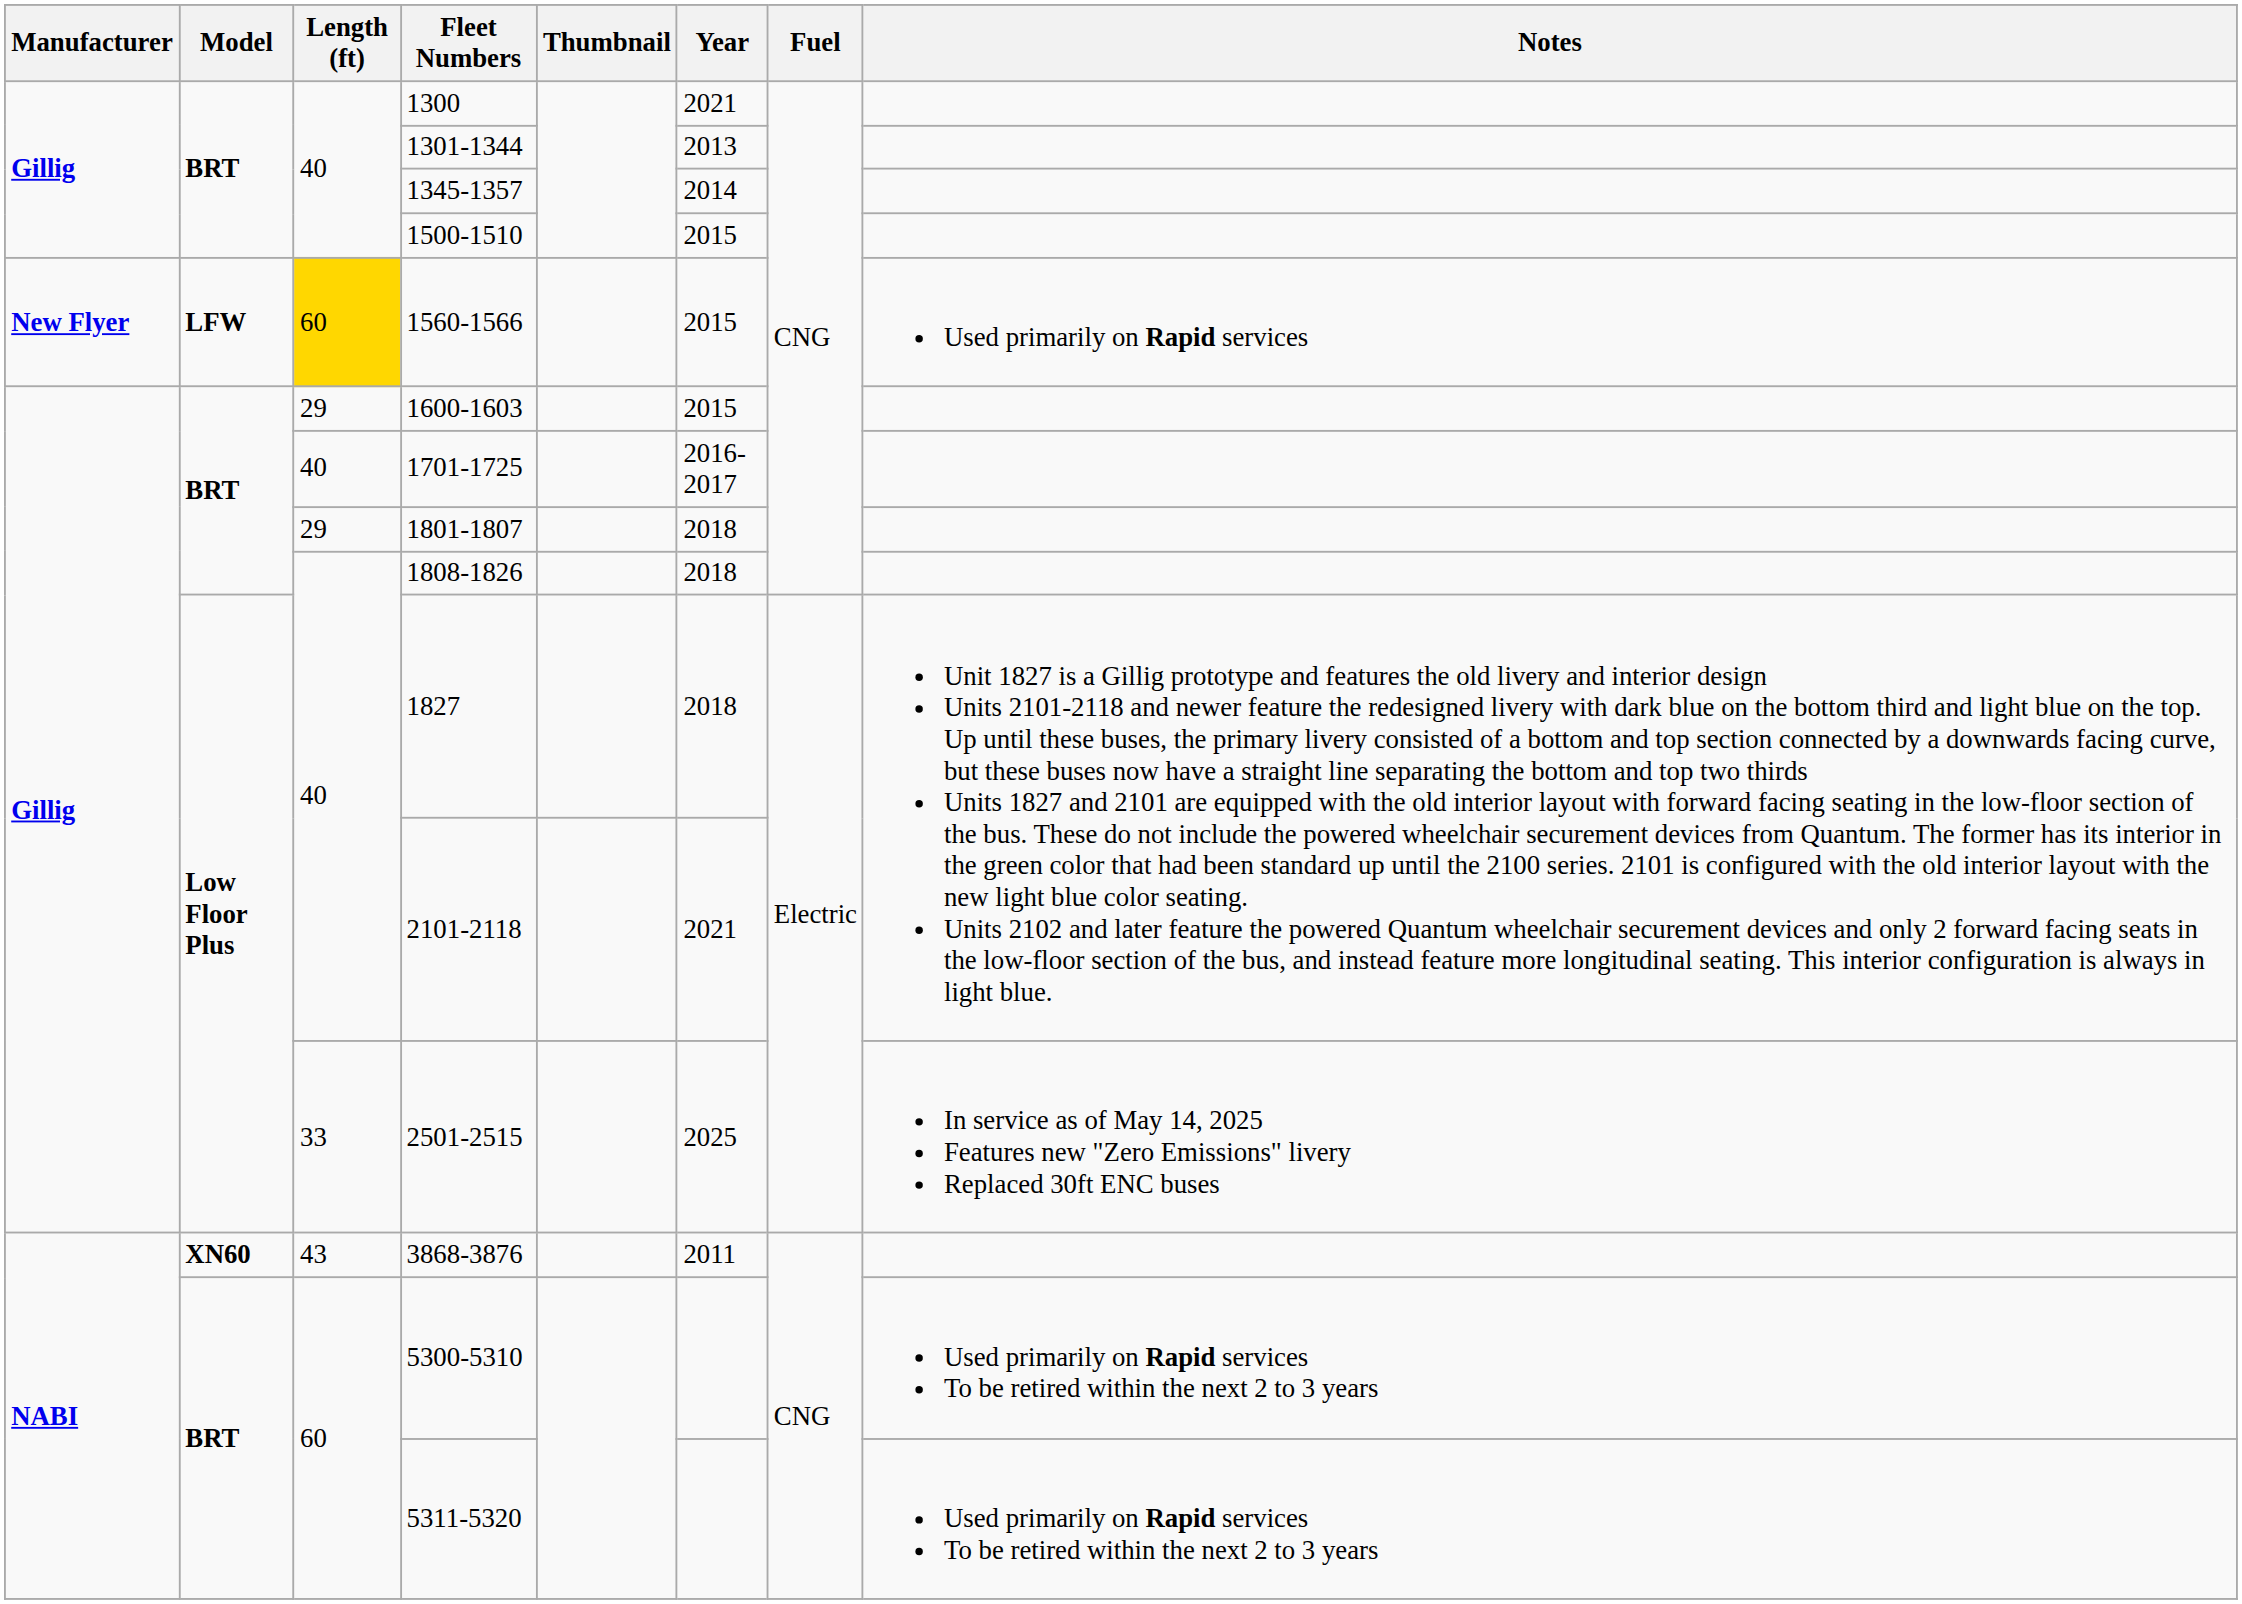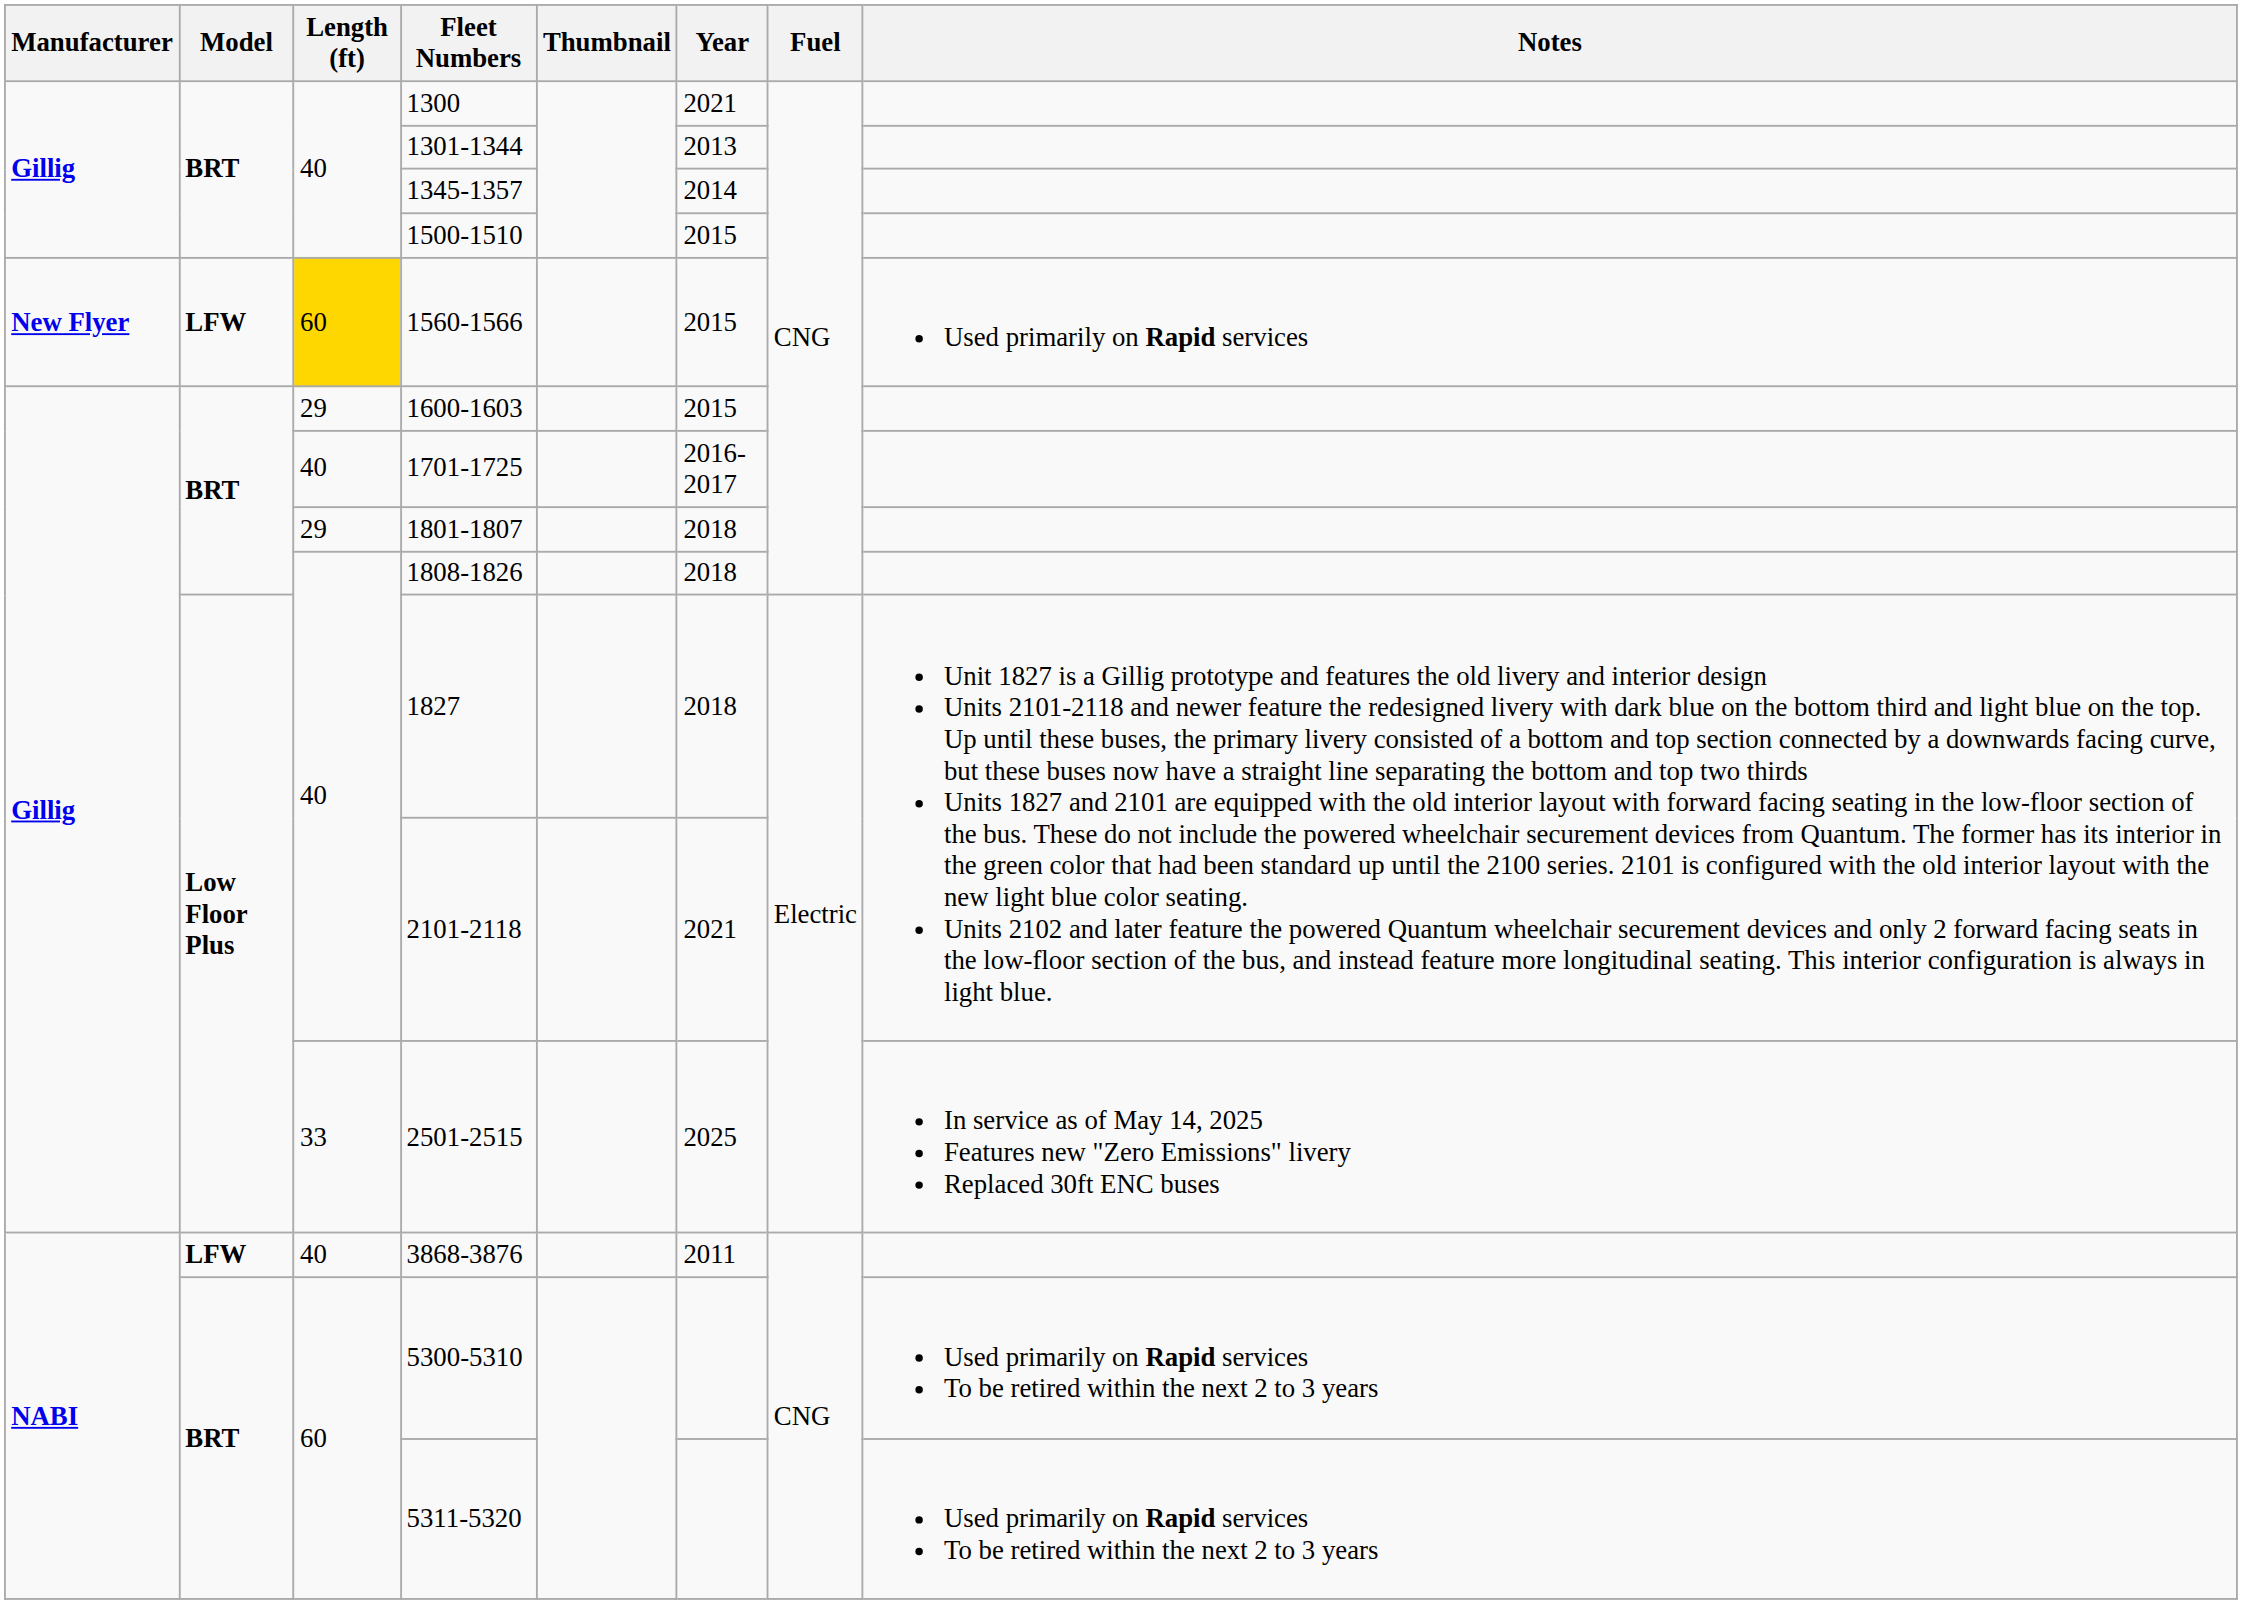3868-3876 | Model: XN60 -> LFW
3868-3876 | Length (ft): 43 -> 40
